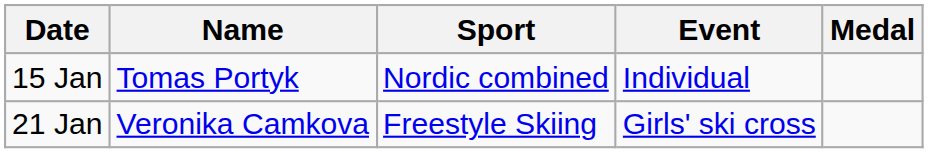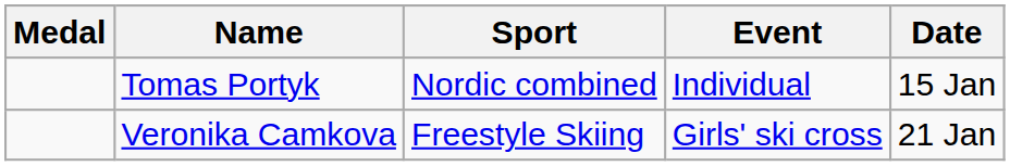columns swapped: Medal <-> Date
